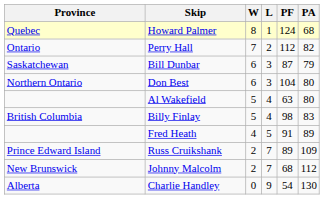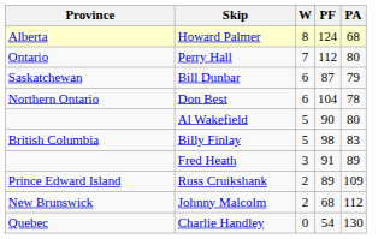- column: L | 1 | 2 | 3 | 3 | 4 | 4 | 5 | 7 | 7 | 9
Howard Palmer | Province: Quebec -> Alberta
Perry Hall | PA: 82 -> 80
Don Best | PA: 80 -> 78
Al Wakefield | PF: 63 -> 90
Fred Heath | W: 4 -> 3
Charlie Handley | Province: Alberta -> Quebec
